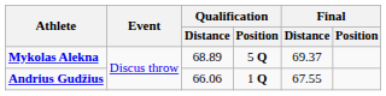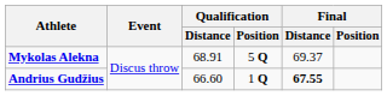Mykolas Alekna | Qualification / Distance: 68.89 -> 68.91
Andrius Gudžius | Qualification / Distance: 66.06 -> 66.60
Andrius Gudžius | Final / Distance: normal -> bold
